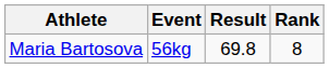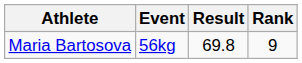Maria Bartosova | Rank: 8 -> 9
